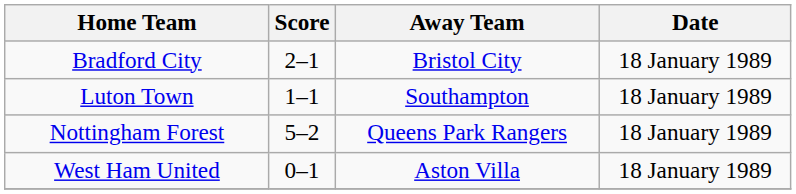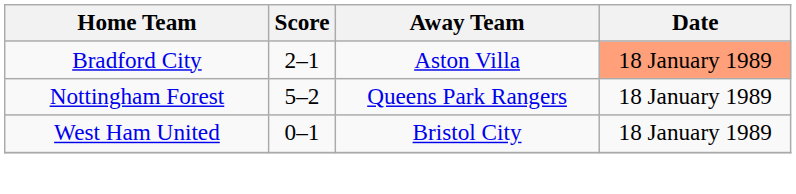Bradford City | Away Team: Bristol City -> Aston Villa
Bradford City | Date: no background -> lightsalmon background
- row: Luton Town | 1–1 | Southampton | 18 January 1989
West Ham United | Away Team: Aston Villa -> Bristol City
